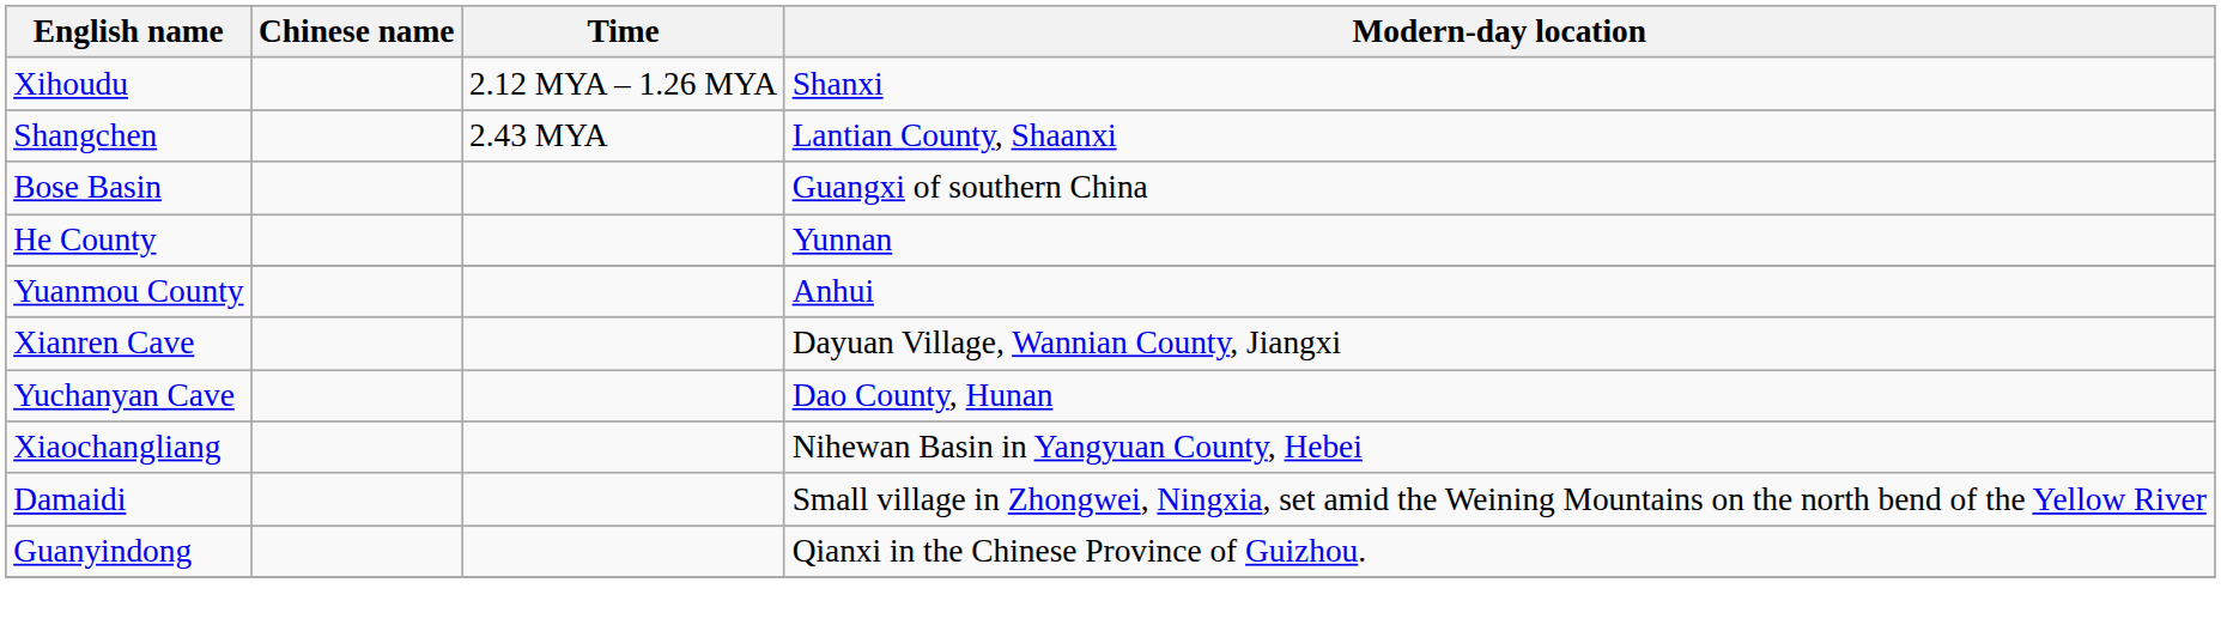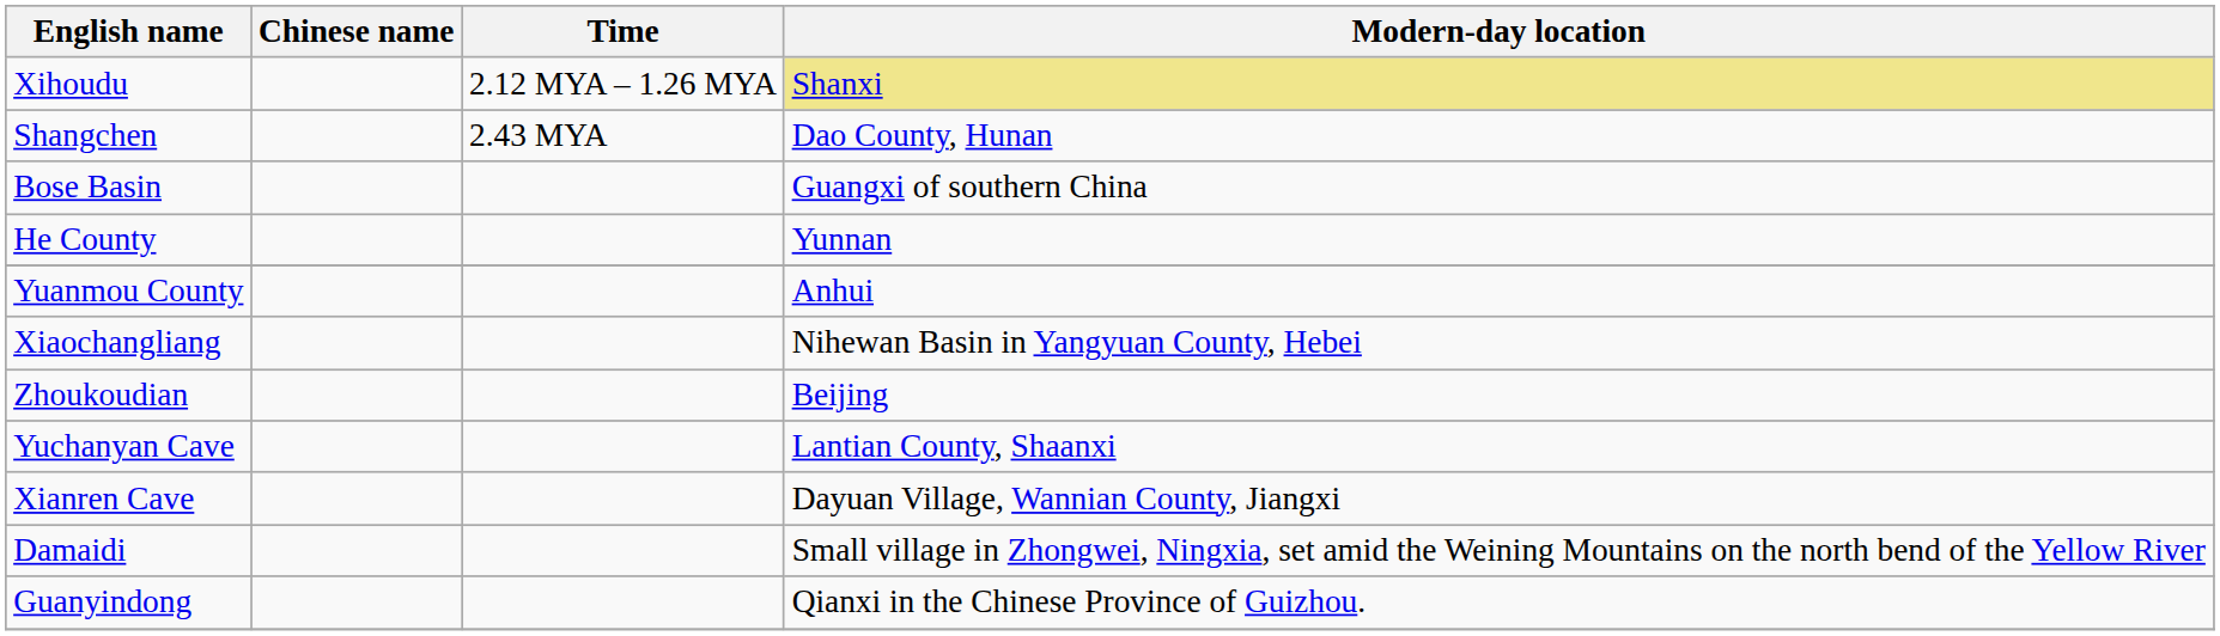Xihoudu | Modern-day location: no background -> khaki background
Shangchen | Modern-day location: Lantian County, Shaanxi -> Dao County, Hunan
rows swapped: Xiaochangliang <-> Xianren Cave
+ row: Zhoukoudian | Beijing
Yuchanyan Cave | Modern-day location: Dao County, Hunan -> Lantian County, Shaanxi
